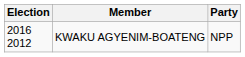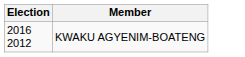- column: Party | NPP
